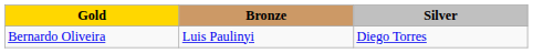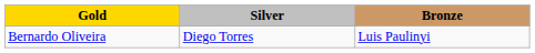columns swapped: Silver <-> Bronze
